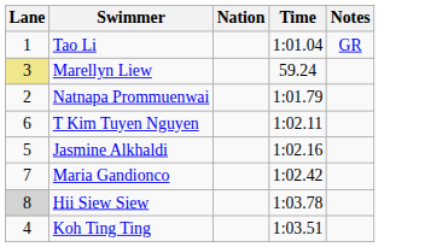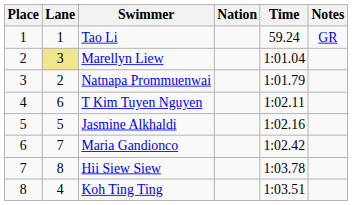+ column: Place | 1 | 2 | 3 | 4 | 5 | 6 | 7 | 8
Tao Li | Time: 1:01.04 -> 59.24
Marellyn Liew | Time: 59.24 -> 1:01.04
Hii Siew Siew | Lane: lightgrey background -> no background
